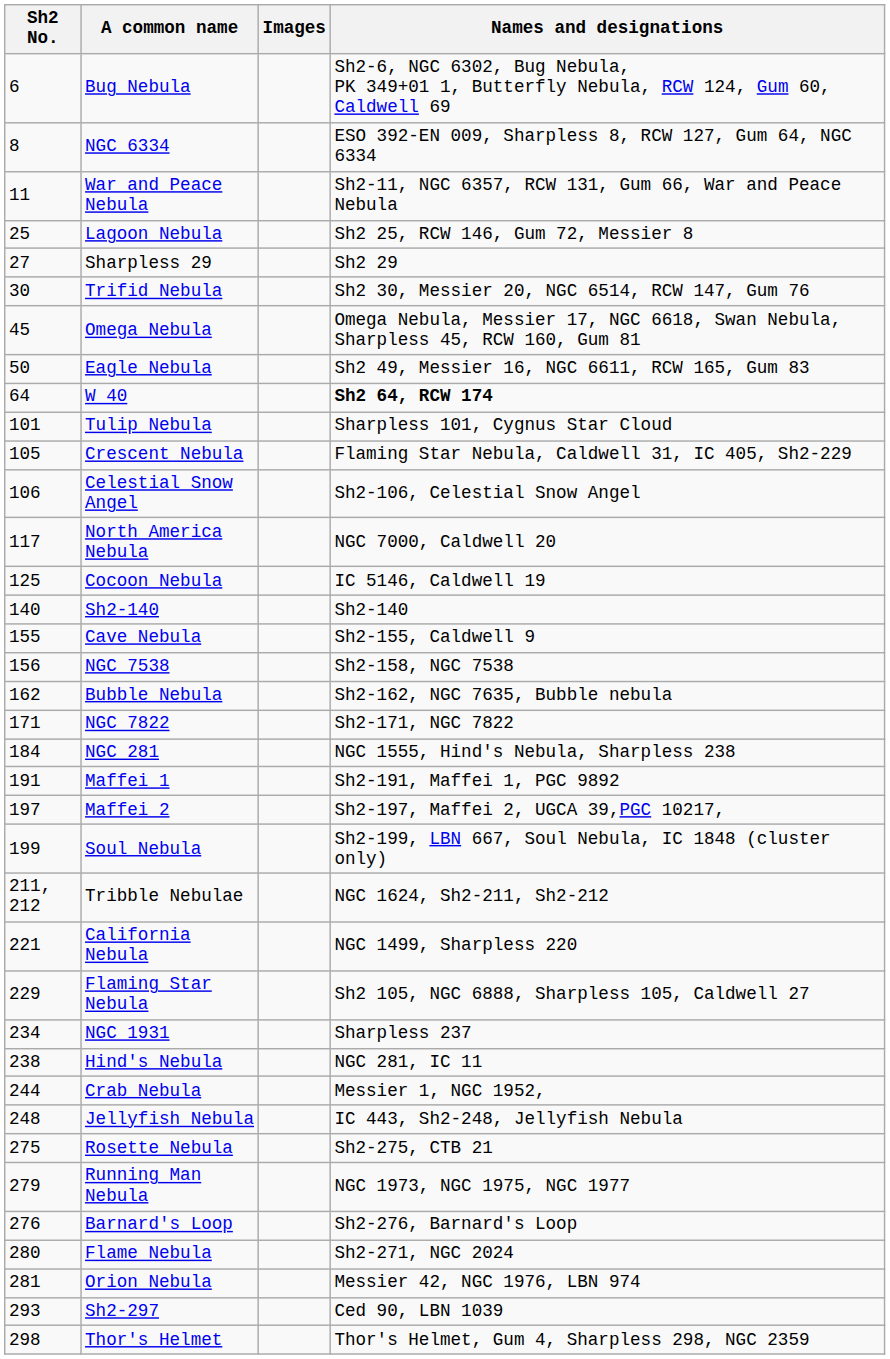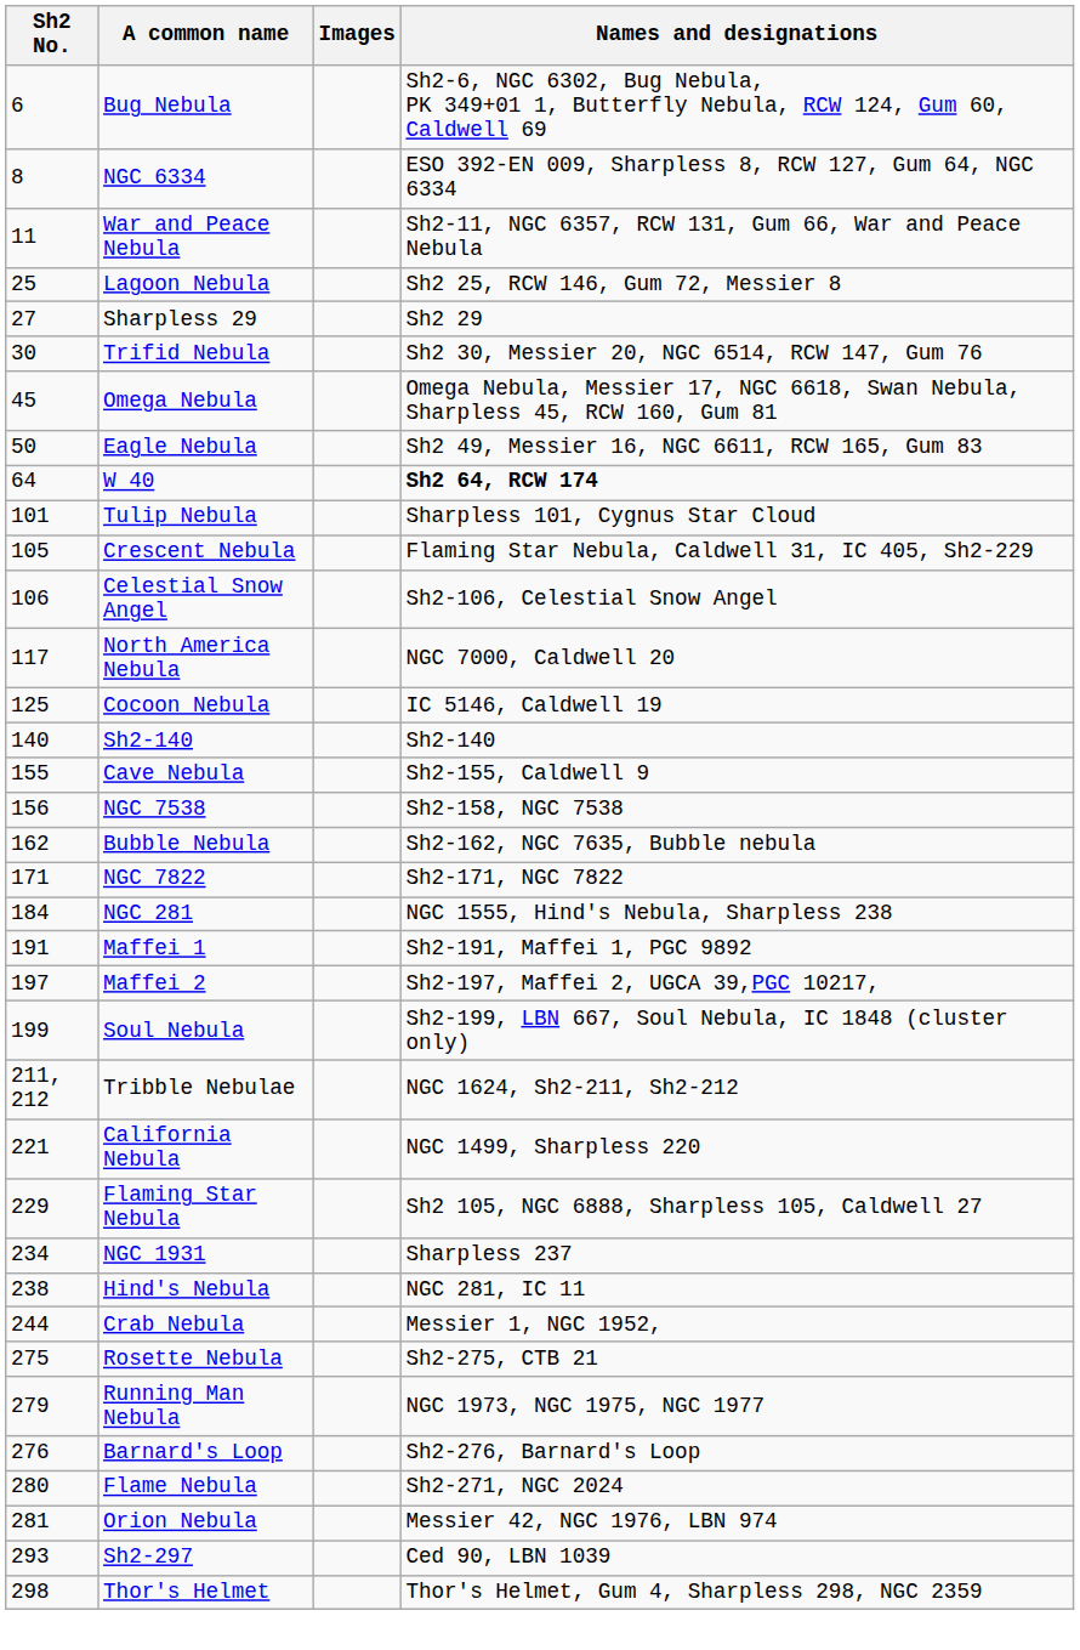- row: 248 | Jellyfish Nebula | IC 443, Sh2-248, Jellyfish Nebula
